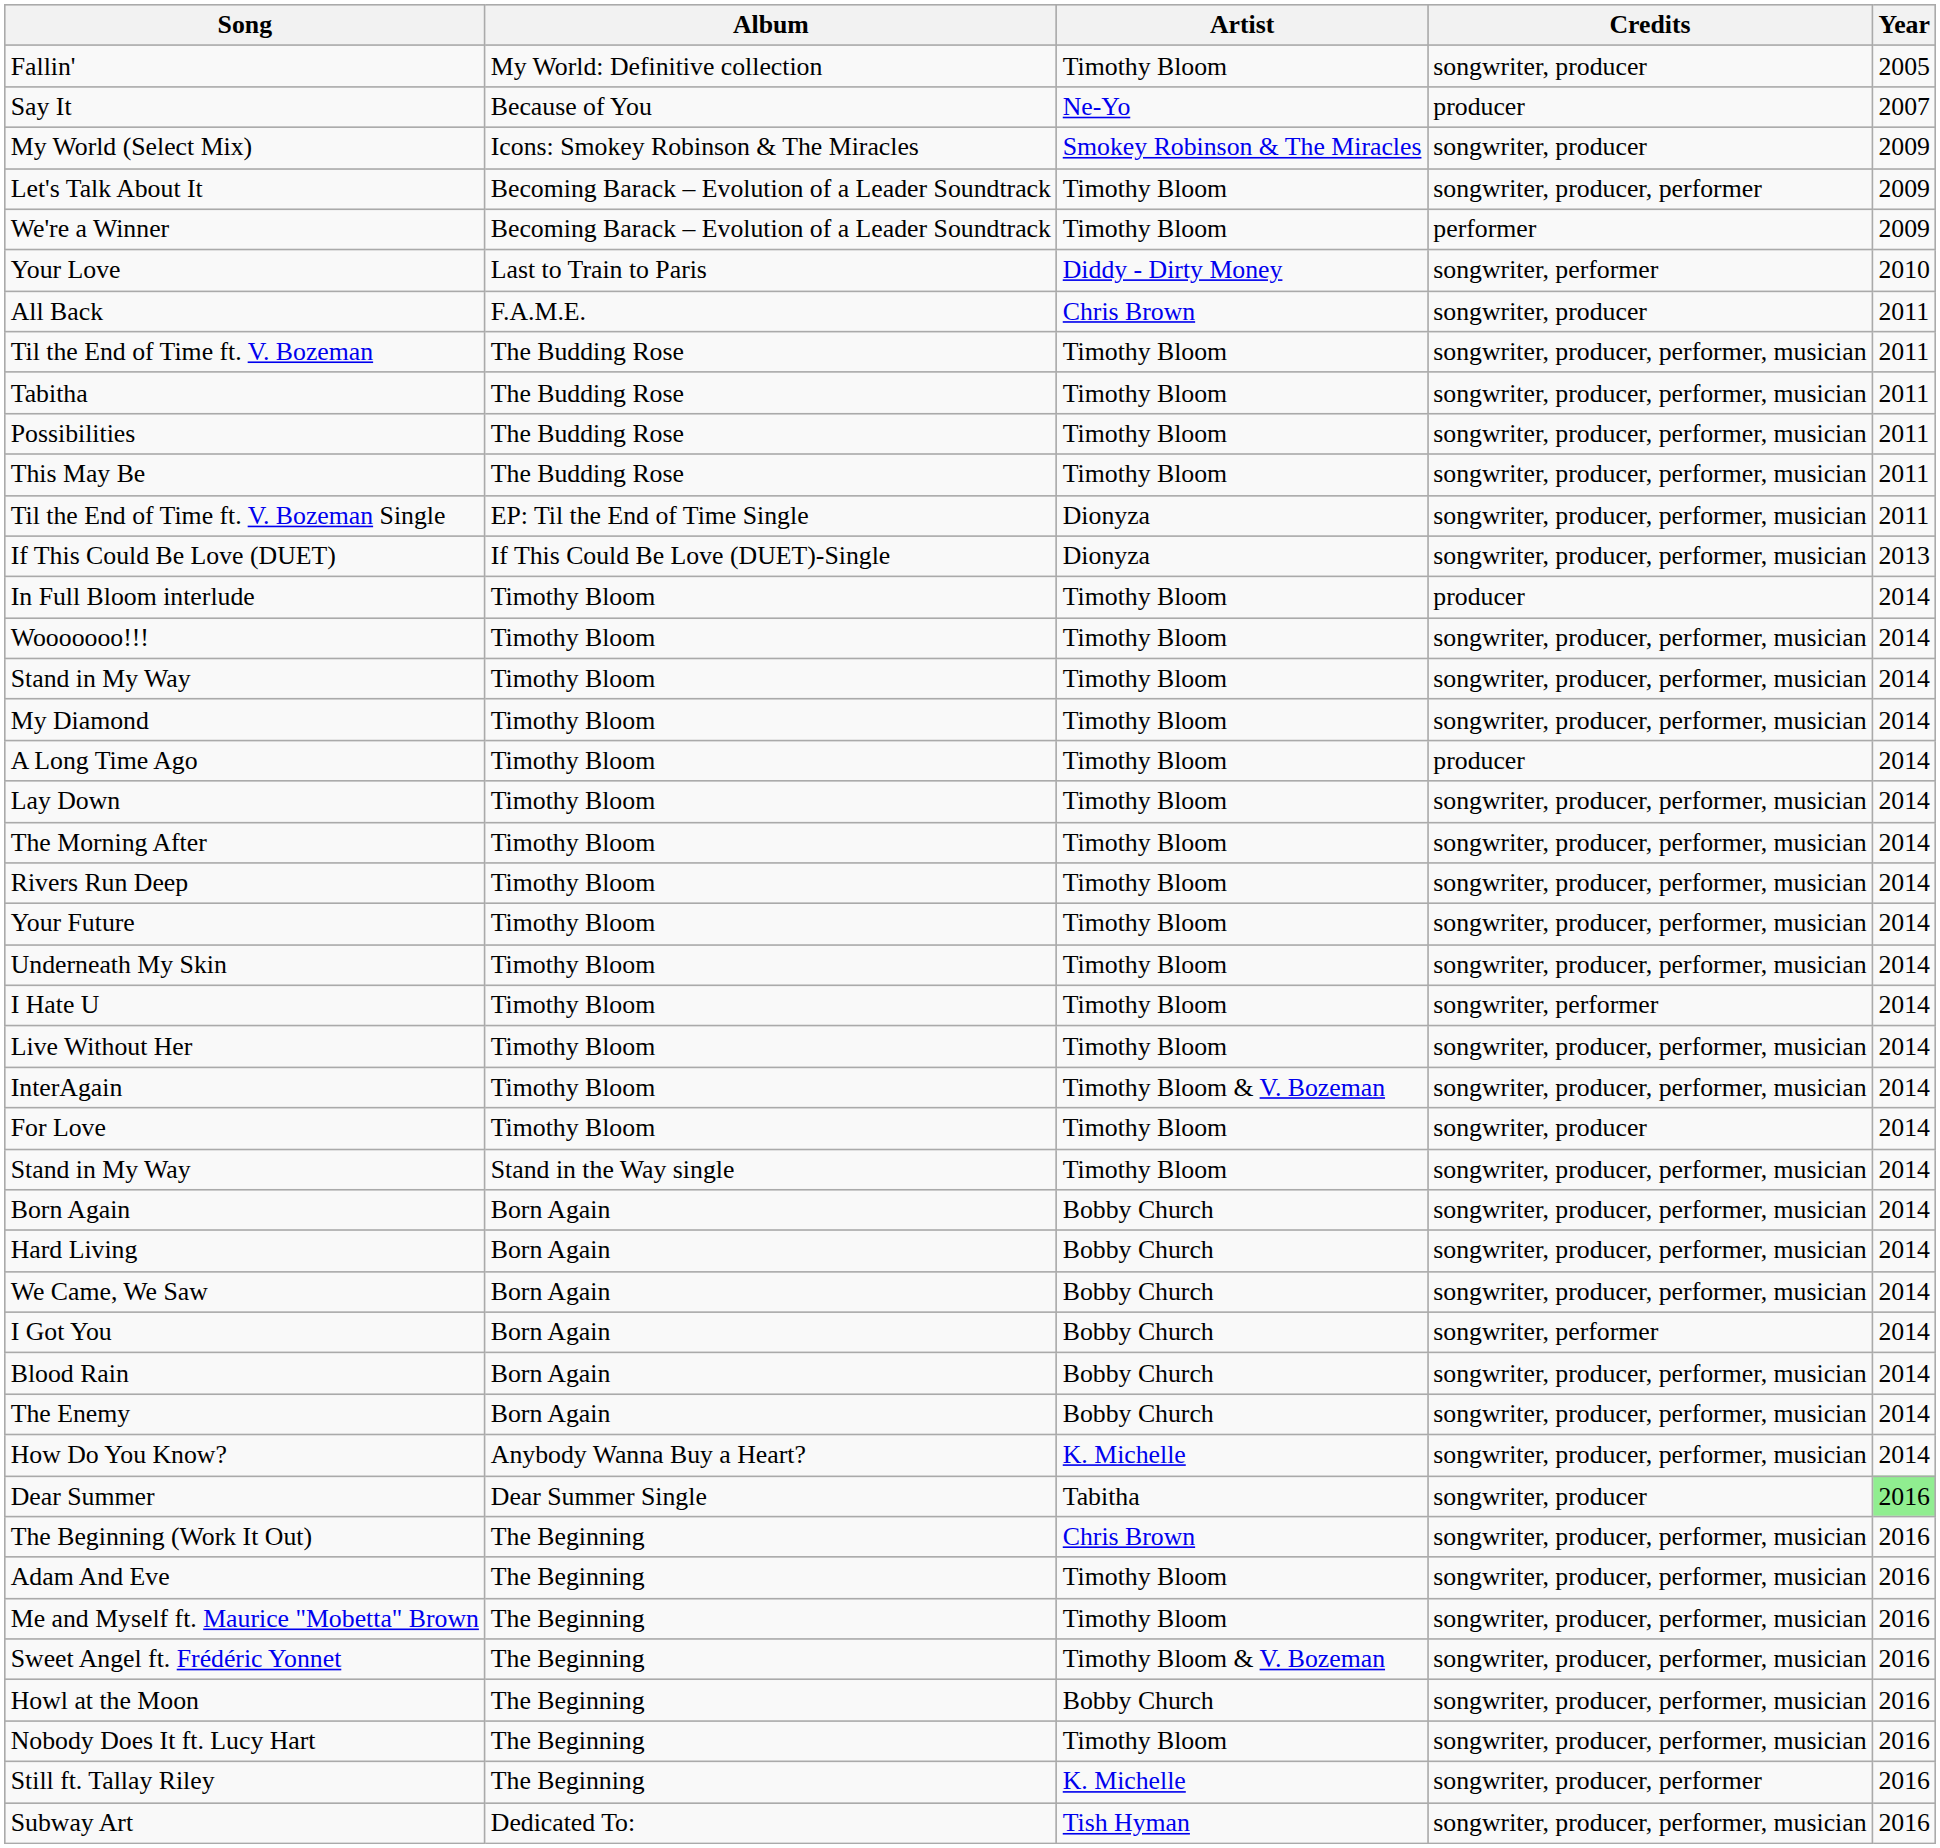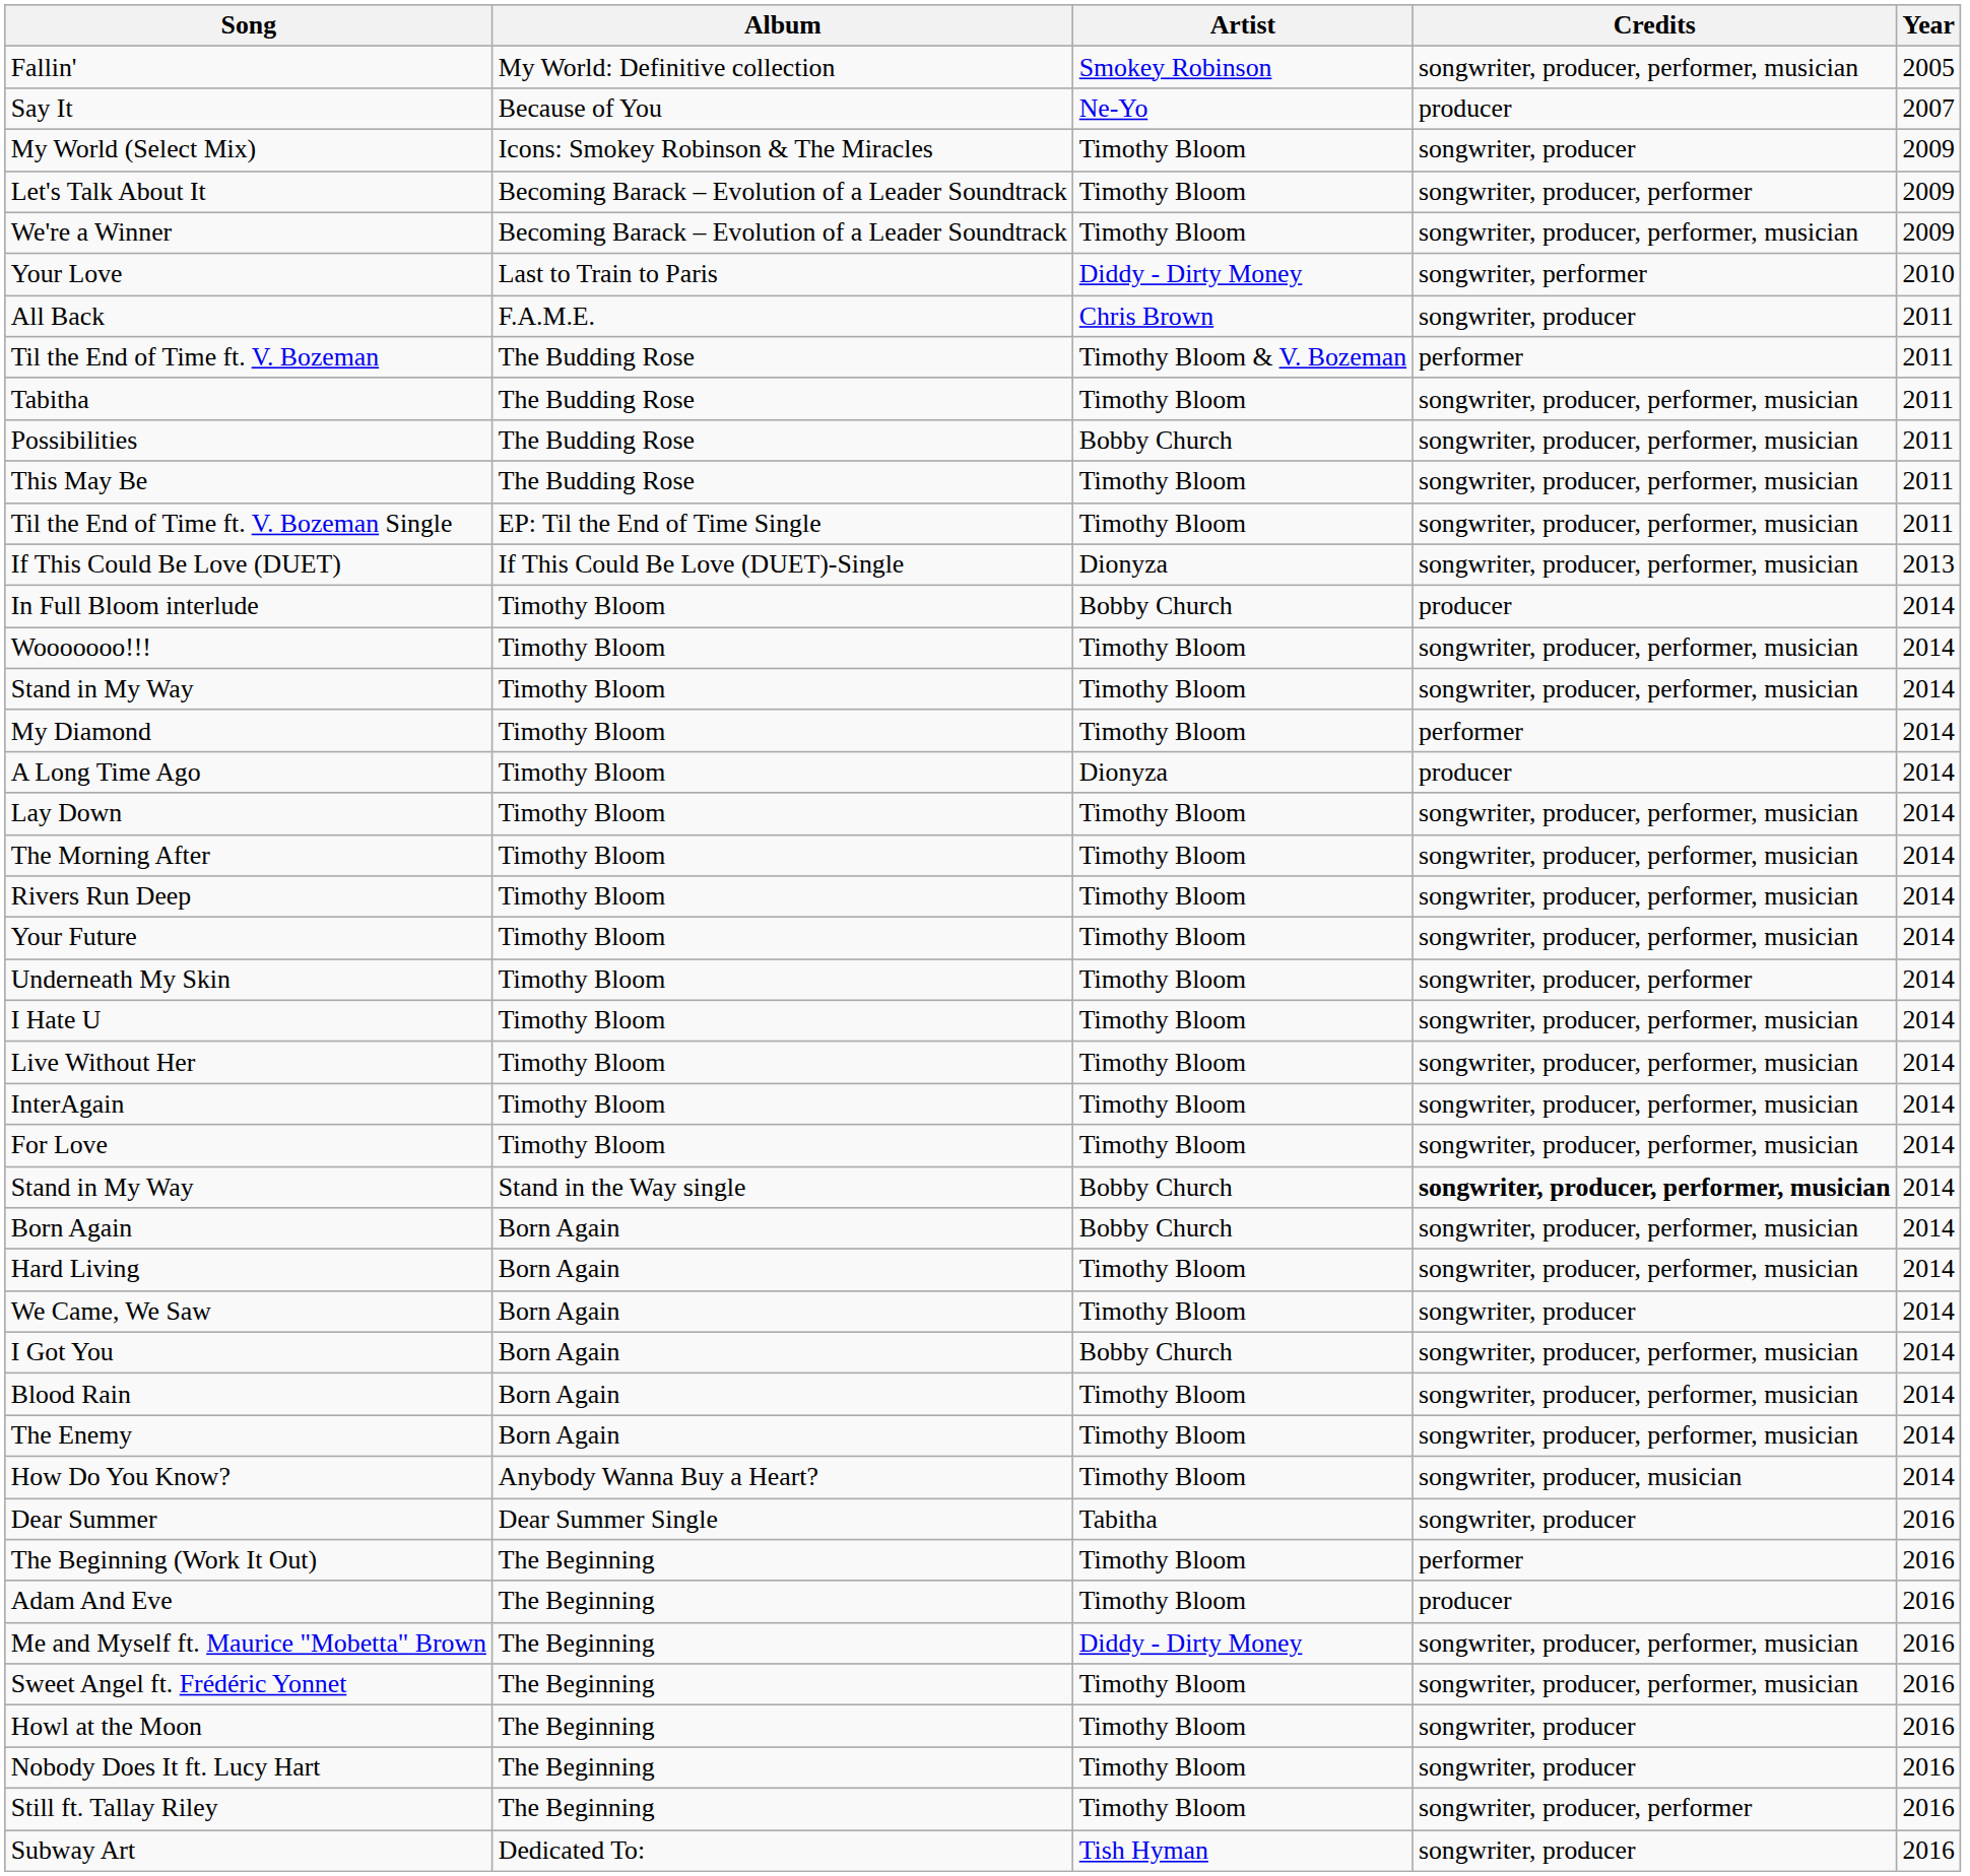Fallin' | Artist: Timothy Bloom -> Smokey Robinson
Fallin' | Credits: songwriter, producer -> songwriter, producer, performer, musician
My World (Select Mix) | Artist: Smokey Robinson & The Miracles -> Timothy Bloom
We're a Winner | Credits: performer -> songwriter, producer, performer, musician
Til the End of Time ft. V. Bozeman | Artist: Timothy Bloom -> Timothy Bloom & V. Bozeman
Til the End of Time ft. V. Bozeman | Credits: songwriter, producer, performer, musician -> performer
Possibilities | Artist: Timothy Bloom -> Bobby Church
Til the End of Time ft. V. Bozeman Single | Artist: Dionyza -> Timothy Bloom
In Full Bloom interlude | Artist: Timothy Bloom -> Bobby Church
My Diamond | Credits: songwriter, producer, performer, musician -> performer
A Long Time Ago | Artist: Timothy Bloom -> Dionyza
Underneath My Skin | Credits: songwriter, producer, performer, musician -> songwriter, producer, performer
I Hate U | Credits: songwriter, performer -> songwriter, producer, performer, musician
InterAgain | Artist: Timothy Bloom & V. Bozeman -> Timothy Bloom
For Love | Credits: songwriter, producer -> songwriter, producer, performer, musician
Stand in My Way / Stand in the Way single | Artist: Timothy Bloom -> Bobby Church
Stand in My Way / Stand in the Way single | Credits: normal -> bold
Hard Living | Artist: Bobby Church -> Timothy Bloom
We Came, We Saw | Artist: Bobby Church -> Timothy Bloom
We Came, We Saw | Credits: songwriter, producer, performer, musician -> songwriter, producer
I Got You | Credits: songwriter, performer -> songwriter, producer, performer, musician
Blood Rain | Artist: Bobby Church -> Timothy Bloom
The Enemy | Artist: Bobby Church -> Timothy Bloom
How Do You Know? | Artist: K. Michelle -> Timothy Bloom
How Do You Know? | Credits: songwriter, producer, performer, musician -> songwriter, producer, musician
Dear Summer | Year: lightgreen background -> no background
The Beginning (Work It Out) | Artist: Chris Brown -> Timothy Bloom
The Beginning (Work It Out) | Credits: songwriter, producer, performer, musician -> performer
Adam And Eve | Credits: songwriter, producer, performer, musician -> producer
Me and Myself ft. Maurice "Mobetta" Brown | Artist: Timothy Bloom -> Diddy - Dirty Money
Sweet Angel ft. Frédéric Yonnet | Artist: Timothy Bloom & V. Bozeman -> Timothy Bloom
Howl at the Moon | Artist: Bobby Church -> Timothy Bloom
Howl at the Moon | Credits: songwriter, producer, performer, musician -> songwriter, producer
Nobody Does It ft. Lucy Hart | Credits: songwriter, producer, performer, musician -> songwriter, producer
Still ft. Tallay Riley | Artist: K. Michelle -> Timothy Bloom
Subway Art | Credits: songwriter, producer, performer, musician -> songwriter, producer
